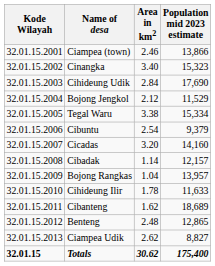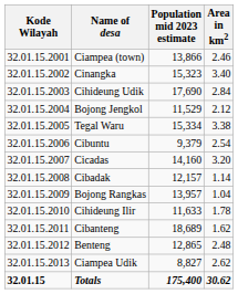columns swapped: Area in km2 <-> Population mid 2023 estimate
